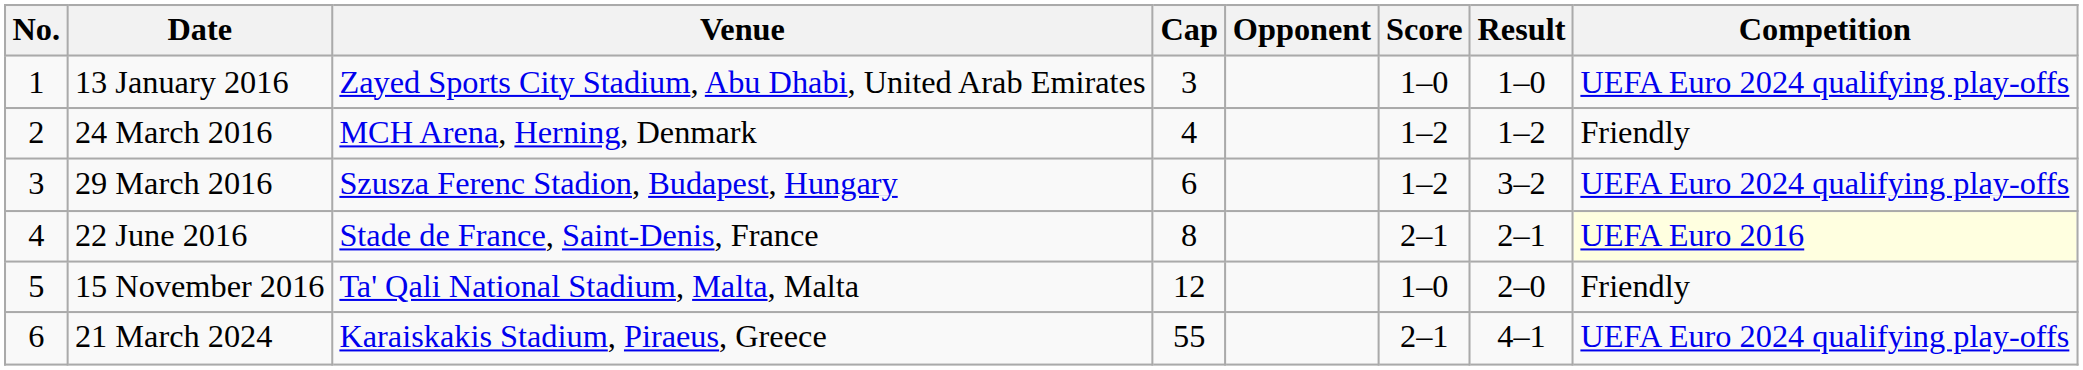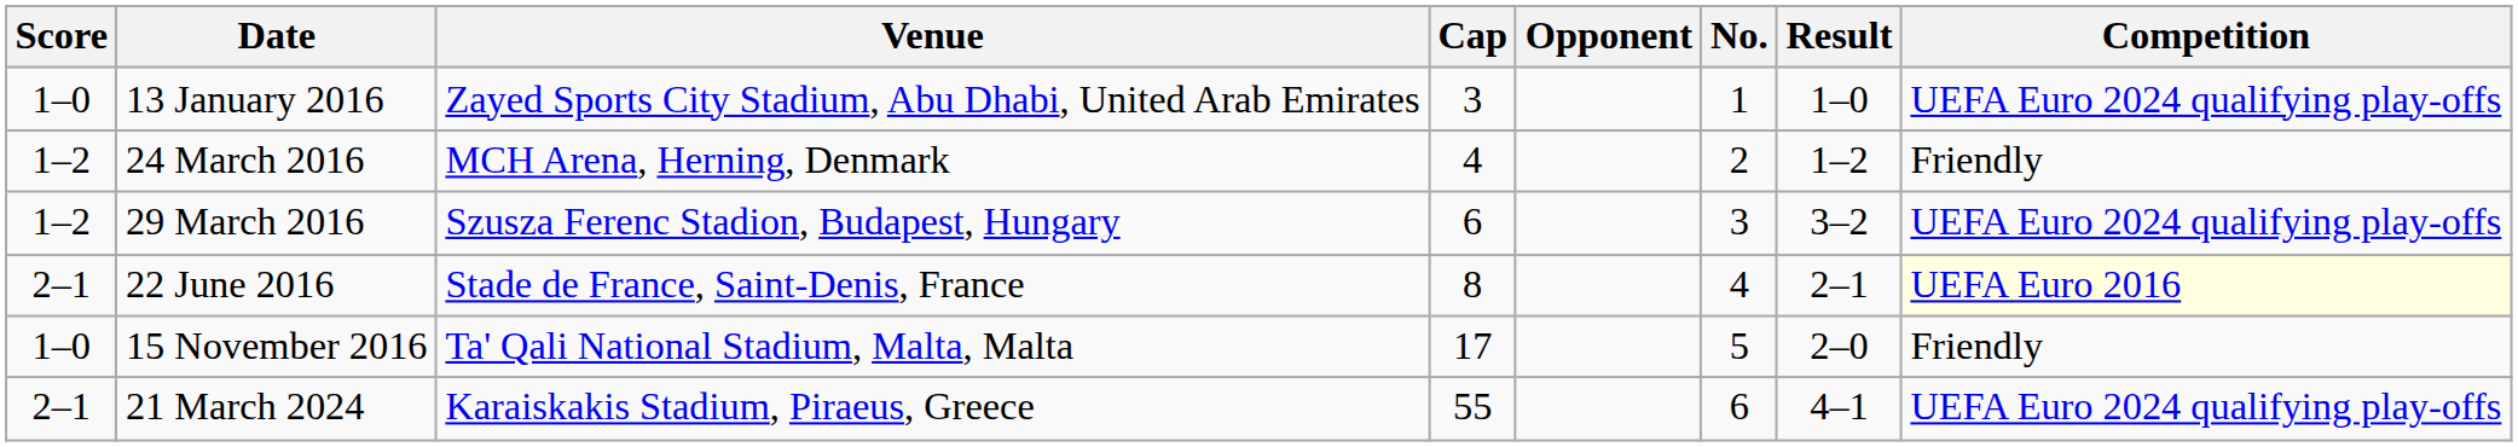columns swapped: No. <-> Score
15 November 2016 | Cap: 12 -> 17
